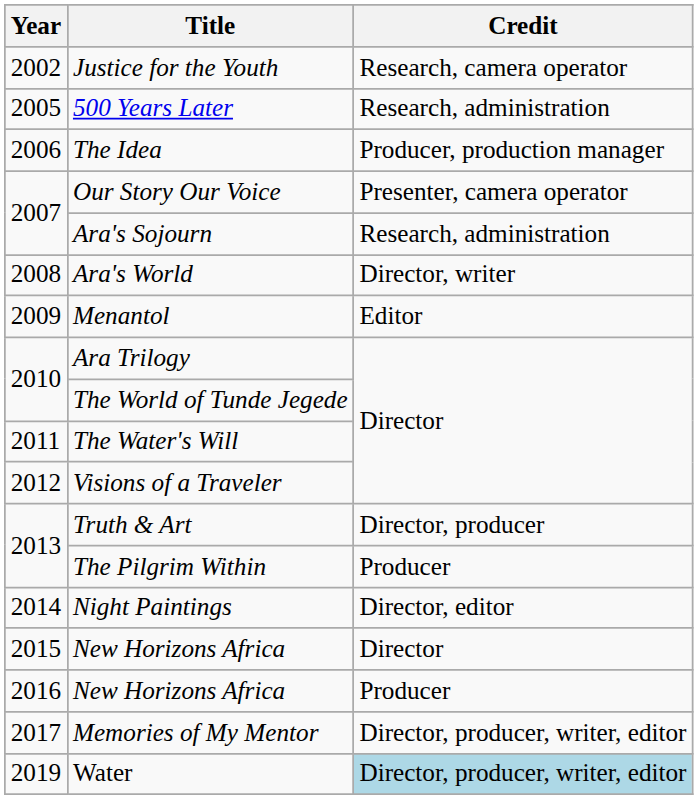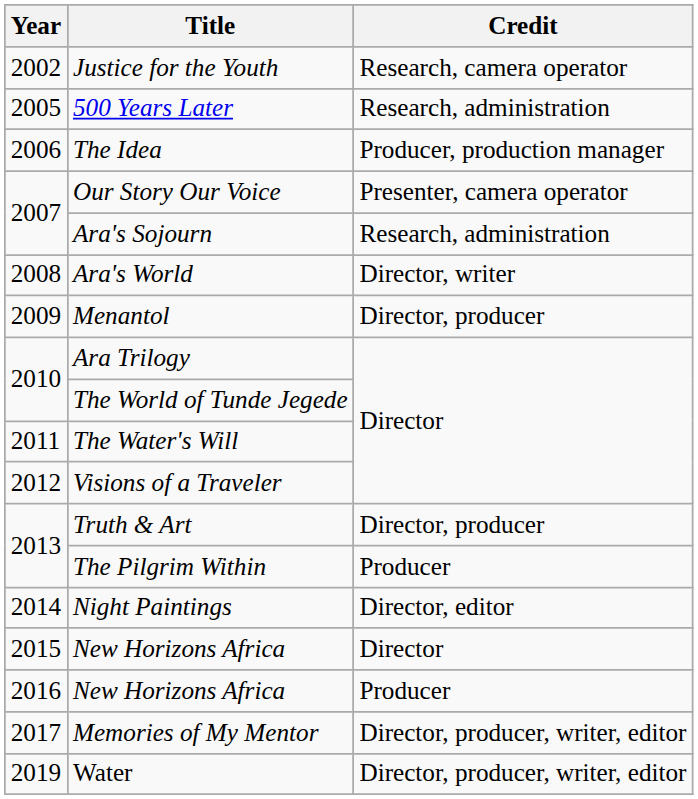Menantol | Credit: Editor -> Director, producer
Water | Credit: lightblue background -> no background
